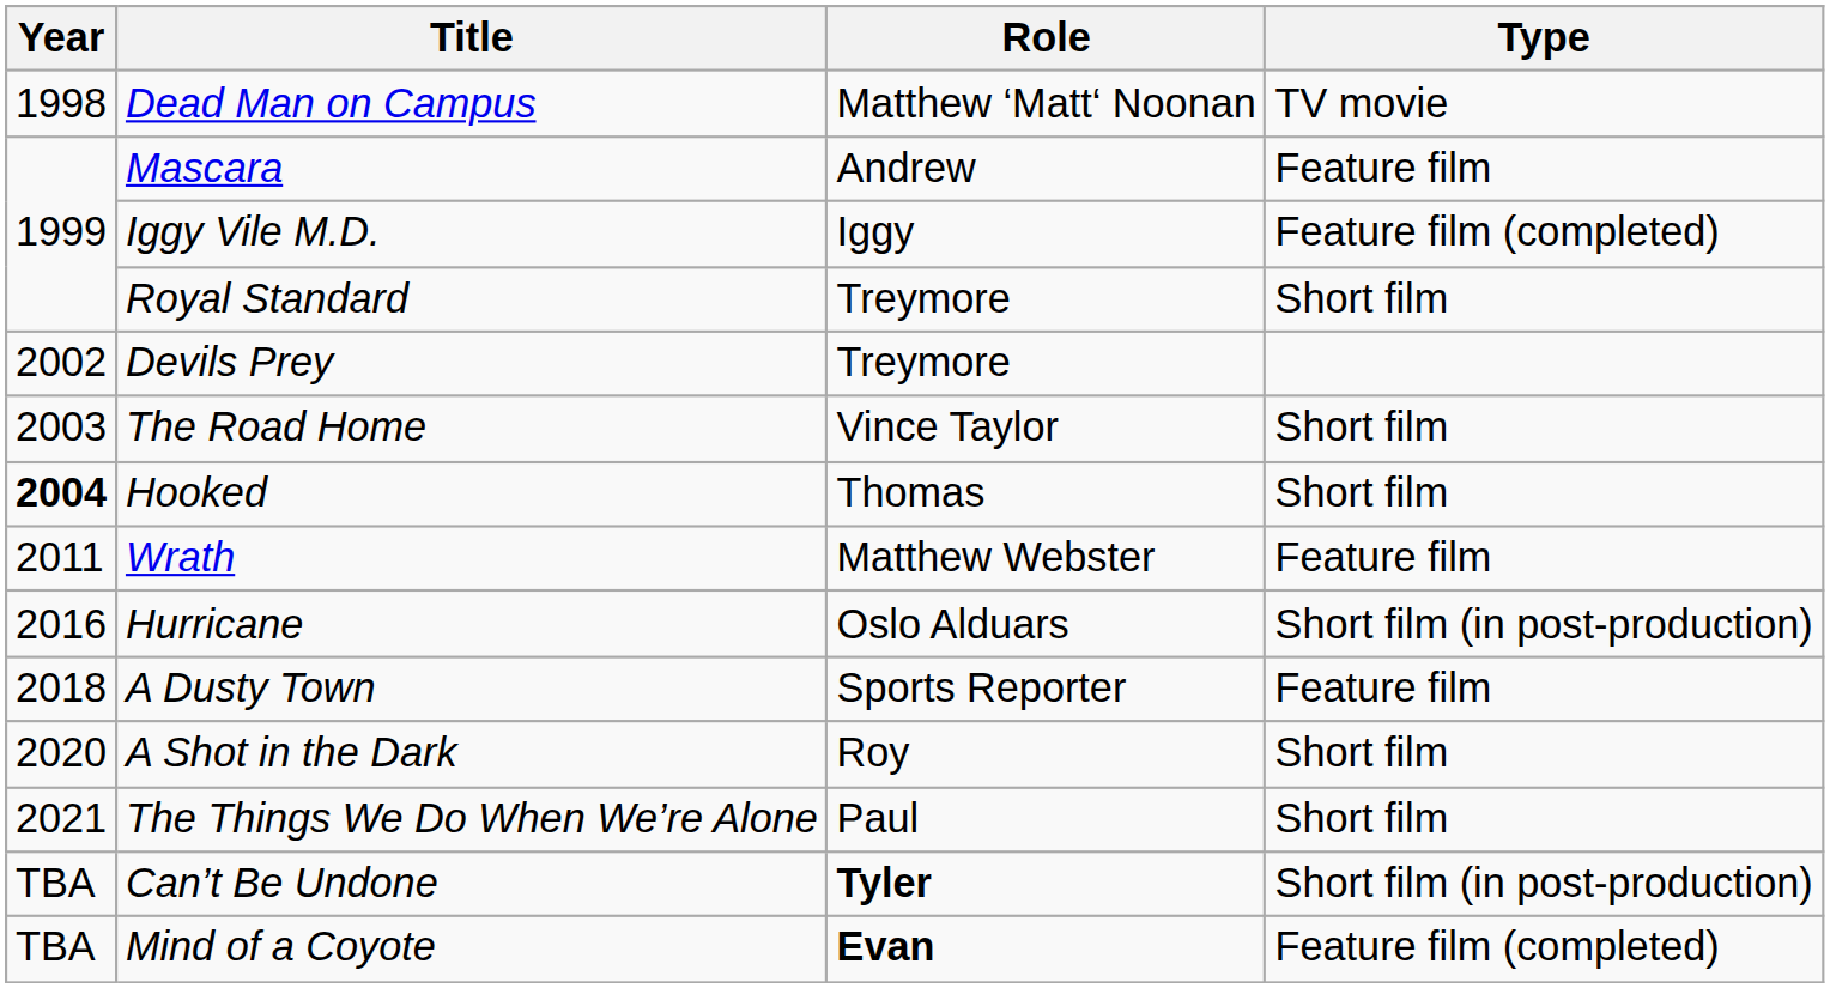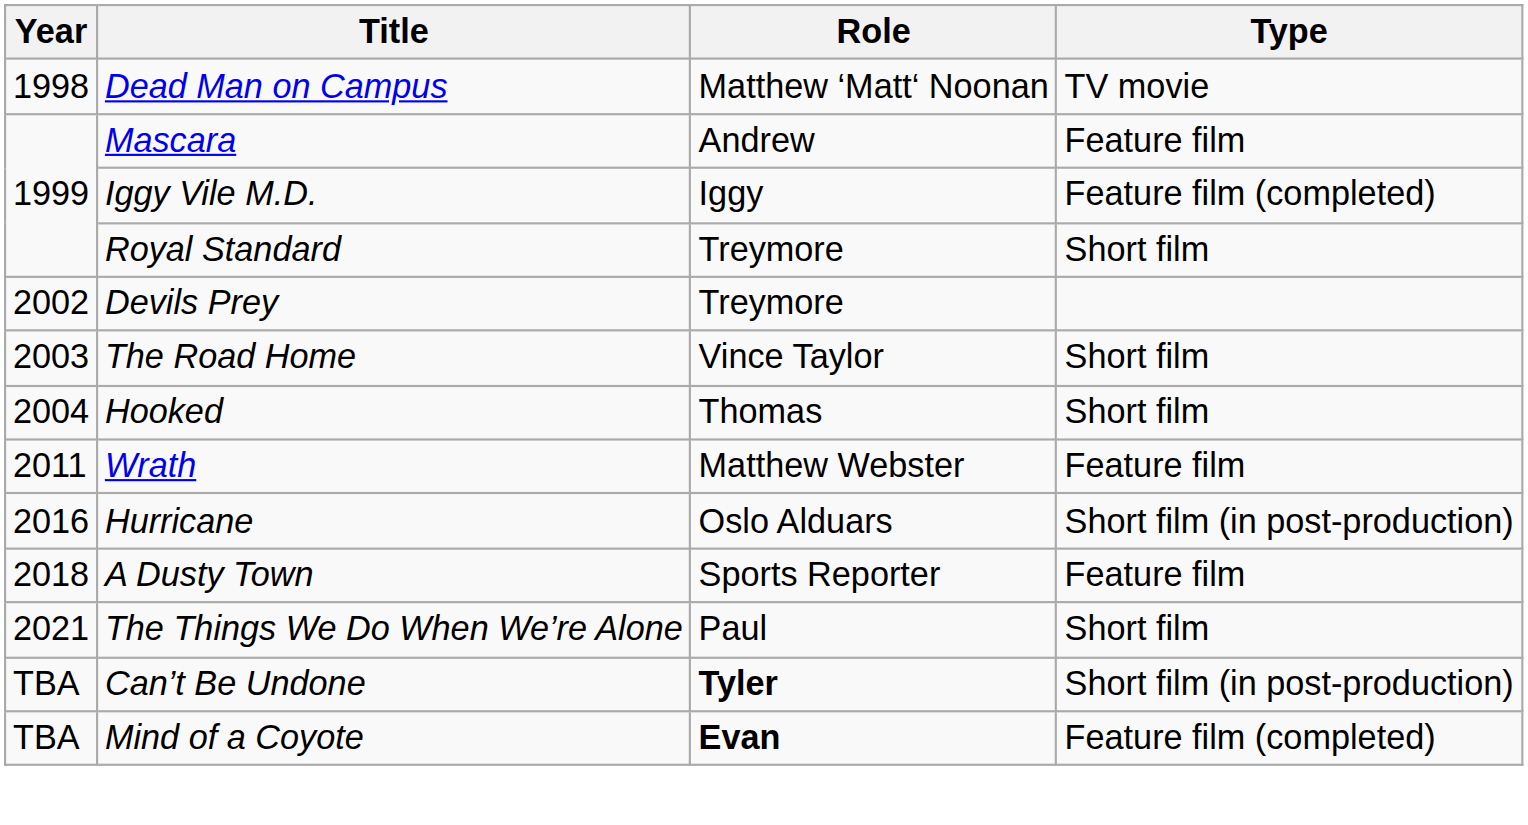Hooked | Year: bold -> normal
- row: 2020 | A Shot in the Dark | Roy | Short film
